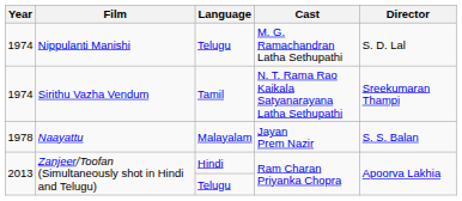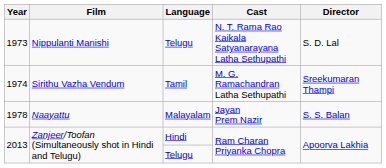Nippulanti Manishi | Year: 1974 -> 1973
Nippulanti Manishi | Cast: M. G. Ramachandran Latha Sethupathi -> N. T. Rama Rao Kaikala Satyanarayana Latha Sethupathi
Sirithu Vazha Vendum | Cast: N. T. Rama Rao Kaikala Satyanarayana Latha Sethupathi -> M. G. Ramachandran Latha Sethupathi
